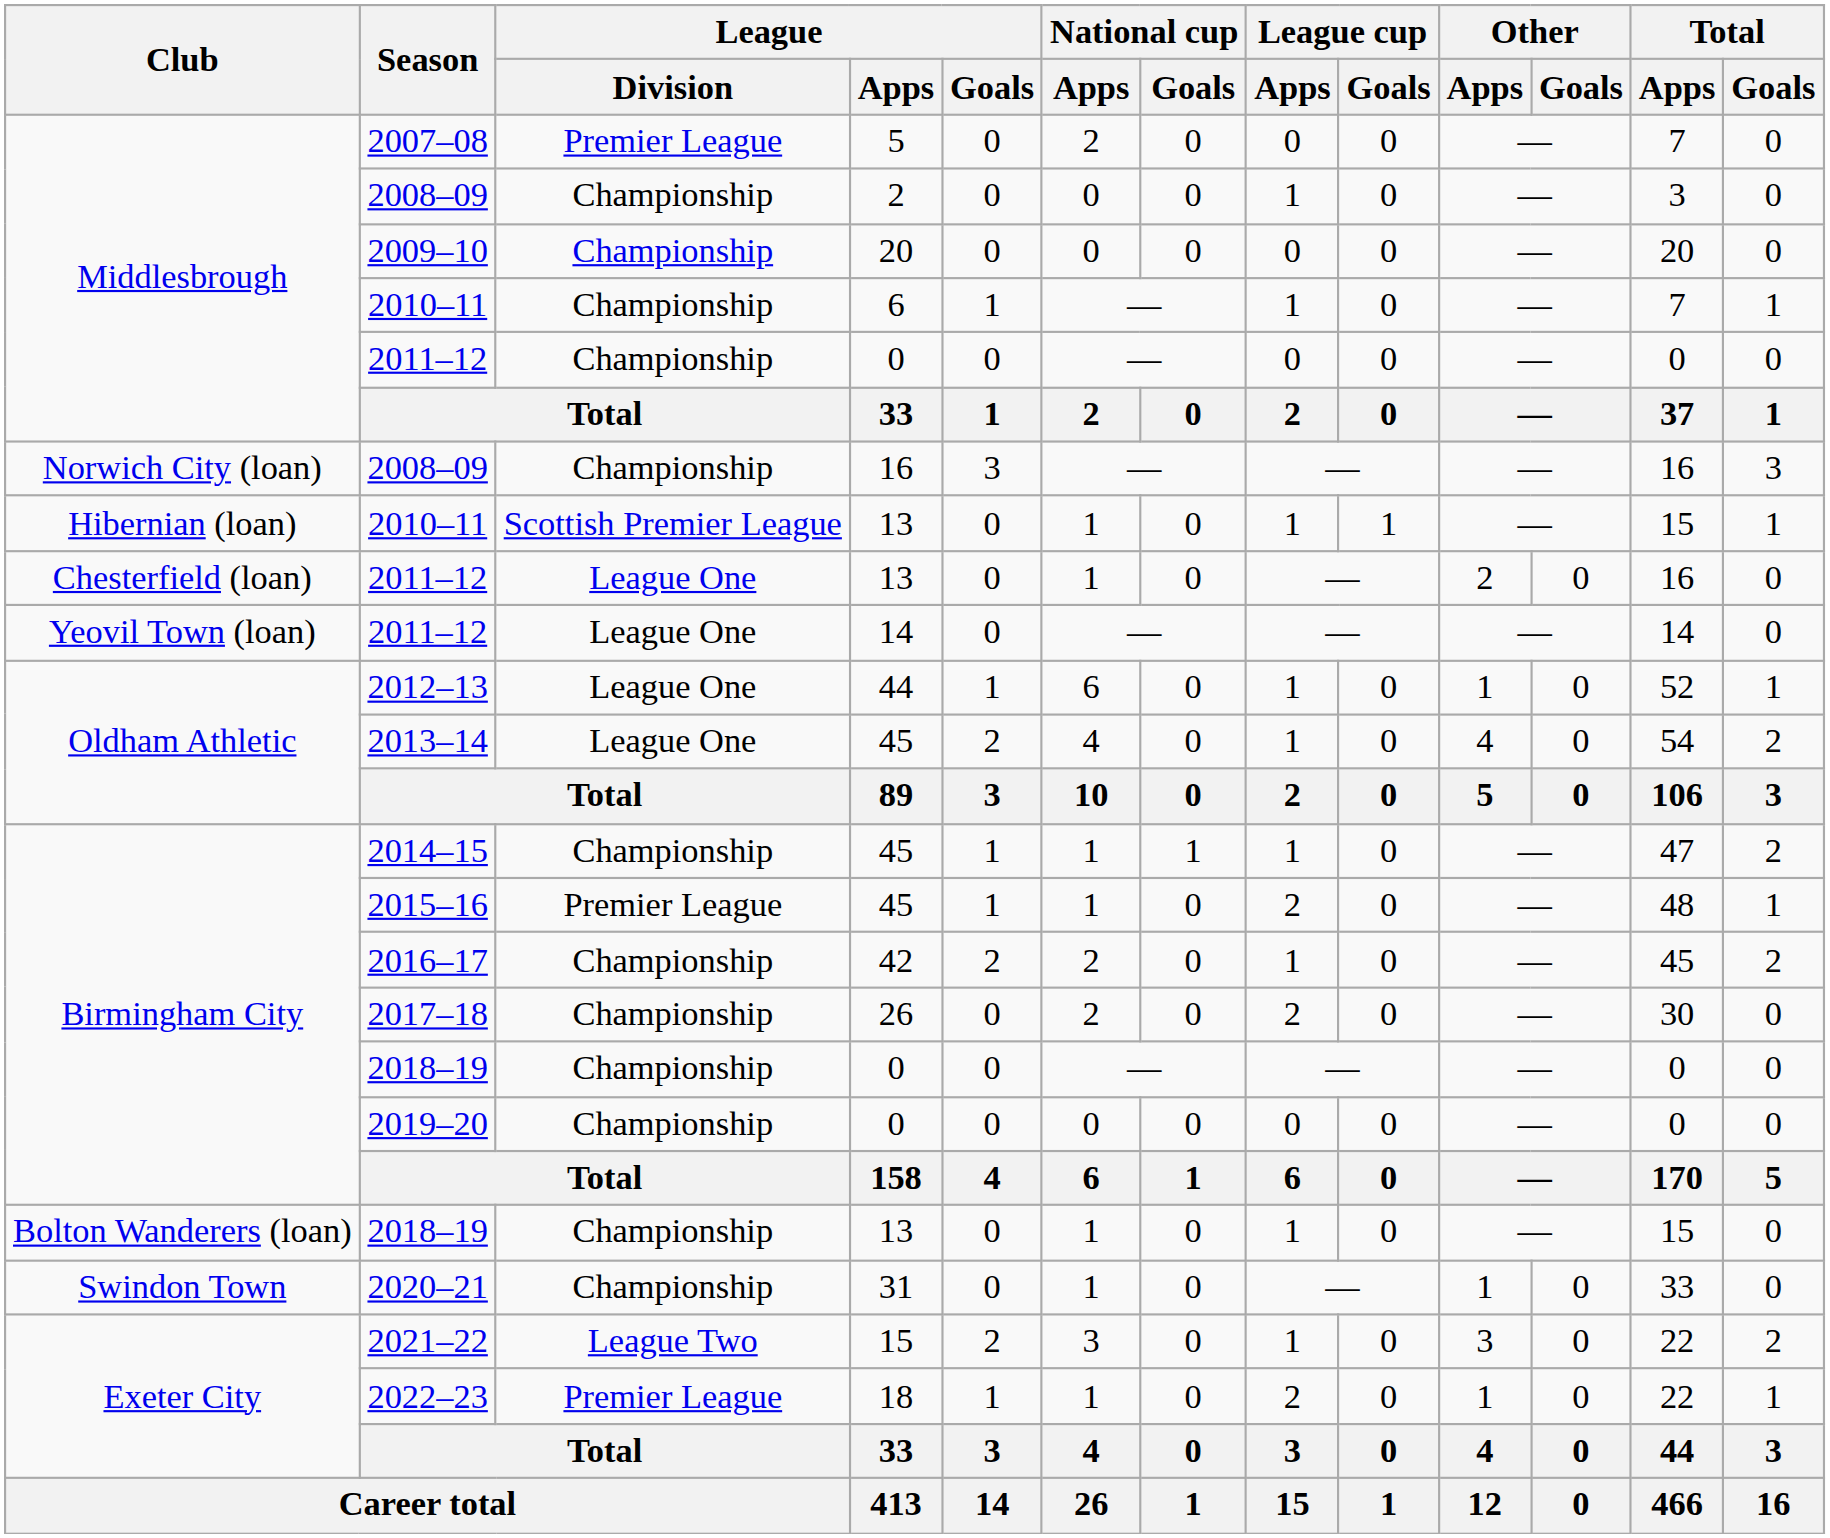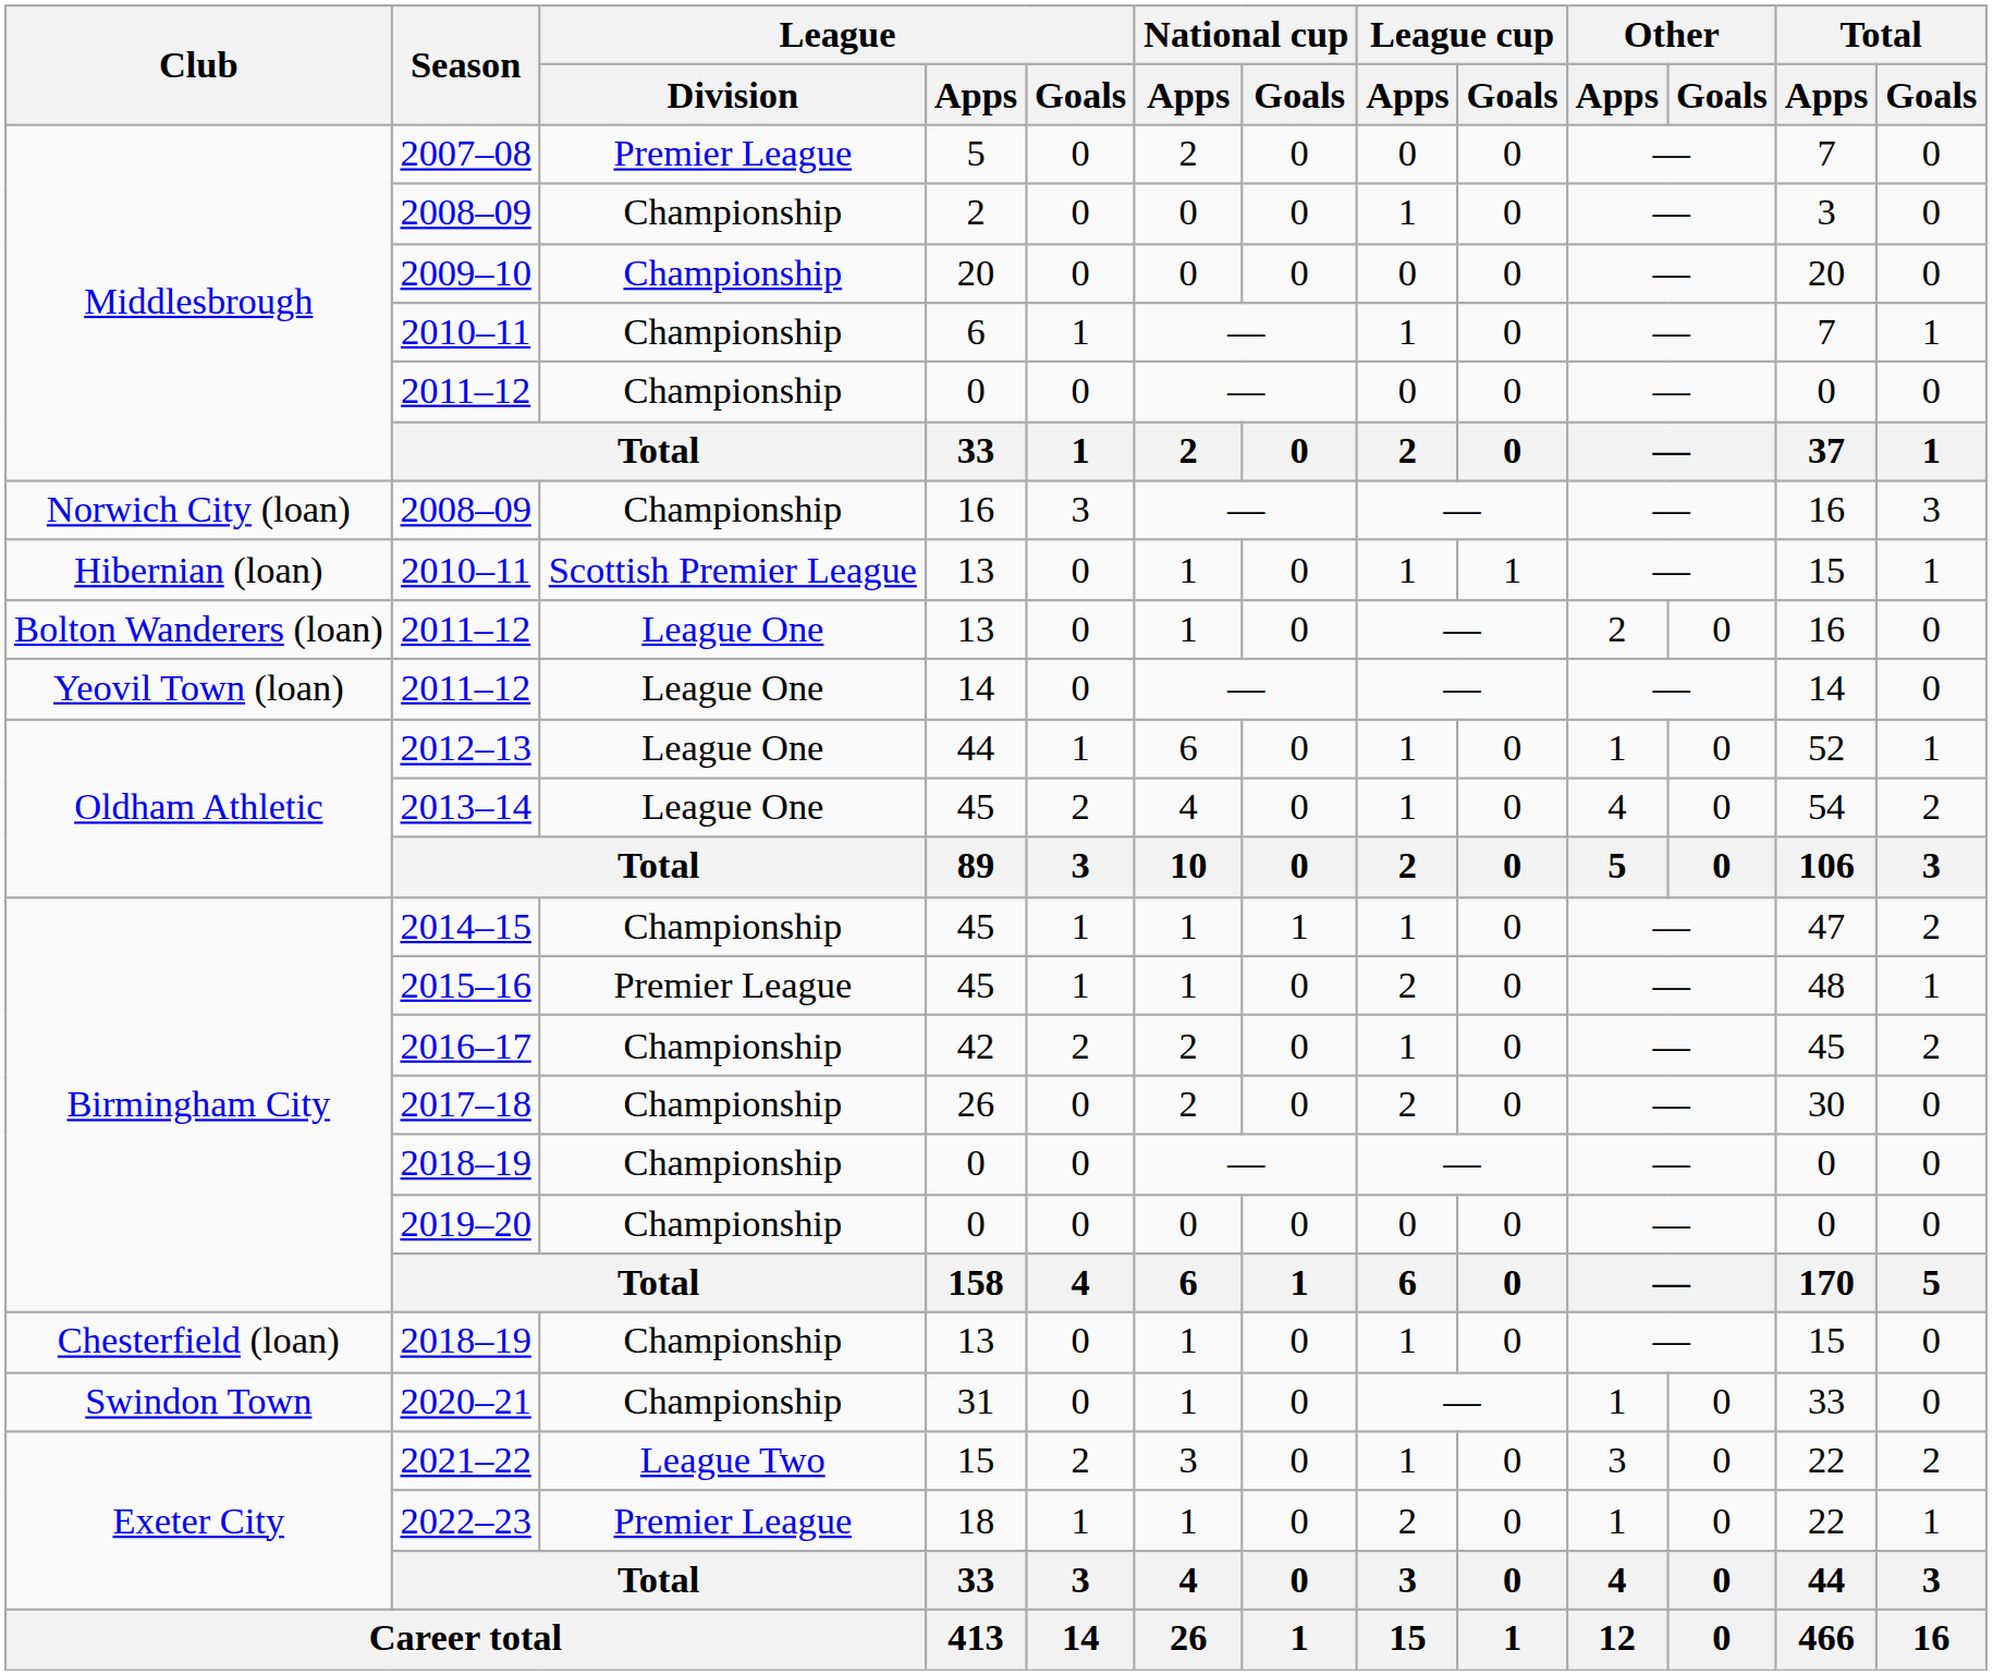2011–12 / 13 | Club: Chesterfield (loan) -> Bolton Wanderers (loan)
2018–19 / 13 | Club: Bolton Wanderers (loan) -> Chesterfield (loan)
